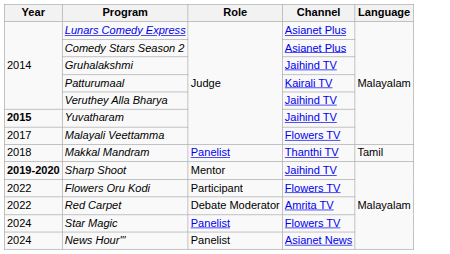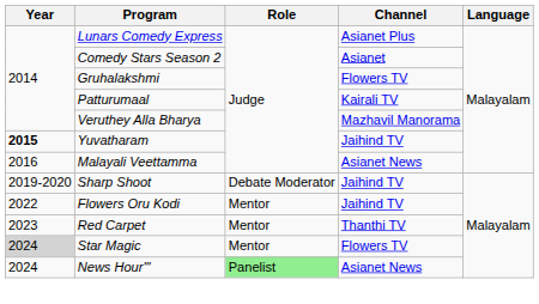Comedy Stars Season 2 | Channel: Asianet Plus -> Asianet
Gruhalakshmi | Channel: Jaihind TV -> Flowers TV
Veruthey Alla Bharya | Channel: Jaihind TV -> Mazhavil Manorama
Malayali Veettamma | Year: 2017 -> 2016
Malayali Veettamma | Channel: Flowers TV -> Asianet News
- row: 2018 | Makkal Mandram | Panelist | Thanthi TV | Tamil
Sharp Shoot | Year: bold -> normal
Sharp Shoot | Role: Mentor -> Debate Moderator
Flowers Oru Kodi | Role: Participant -> Mentor
Flowers Oru Kodi | Channel: Flowers TV -> Jaihind TV
Red Carpet | Year: 2022 -> 2023
Red Carpet | Role: Debate Moderator -> Mentor
Red Carpet | Channel: Amrita TV -> Thanthi TV
Star Magic | Year: no background -> lightgrey background
Star Magic | Role: Panelist -> Mentor
News Hour'" | Role: no background -> lightgreen background
